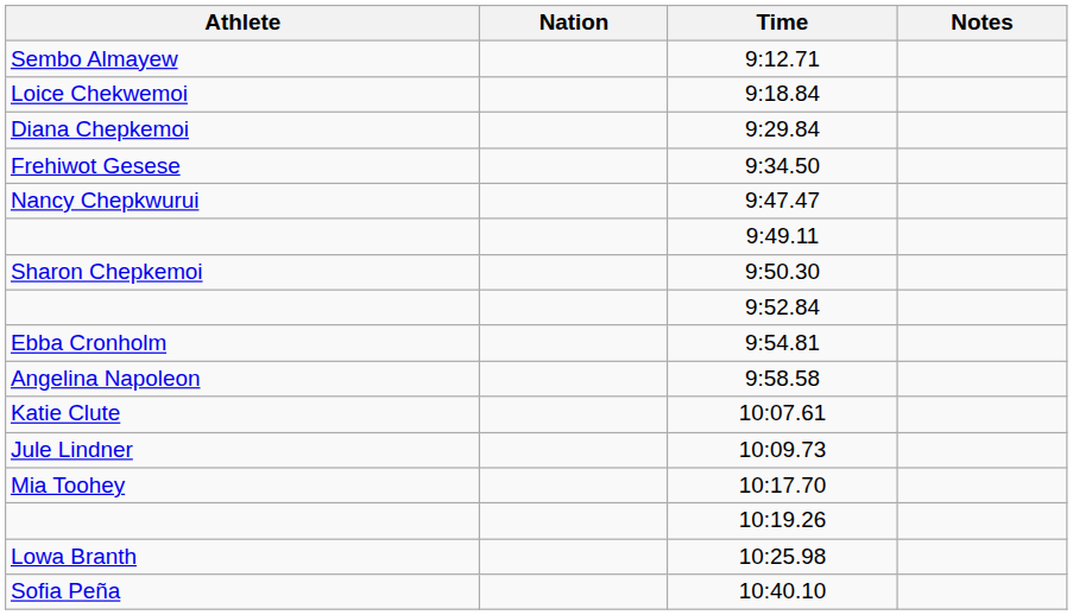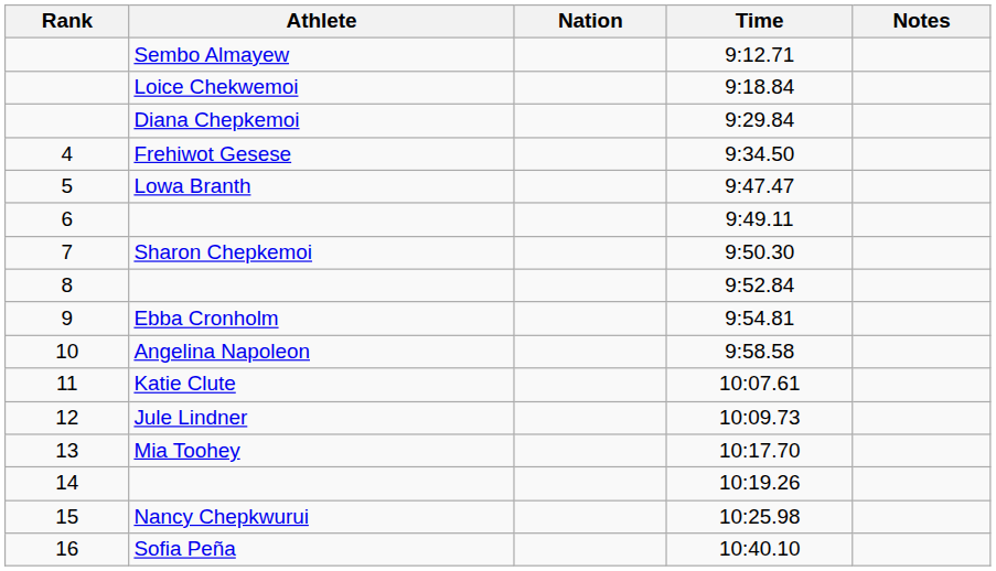+ column: Rank | 4 | 5 | 6 | 7 | 8 | 9 | 10 | 11 | 12 | 13 | 14 | 15 | 16
9:47.47 | Athlete: Nancy Chepkwurui -> Lowa Branth
10:25.98 | Athlete: Lowa Branth -> Nancy Chepkwurui
